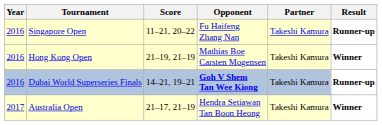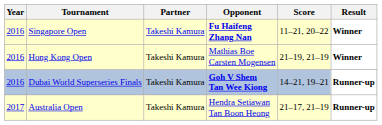columns swapped: Partner <-> Score
Singapore Open | Opponent: normal -> bold
Singapore Open | Result: Runner-up -> Winner
Australia Open | Result: Winner -> Runner-up
